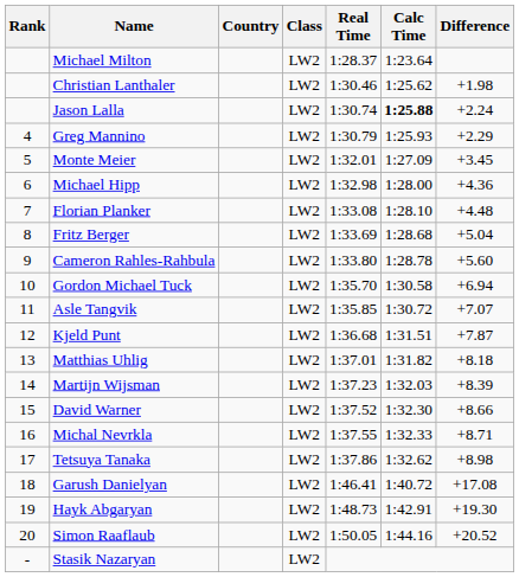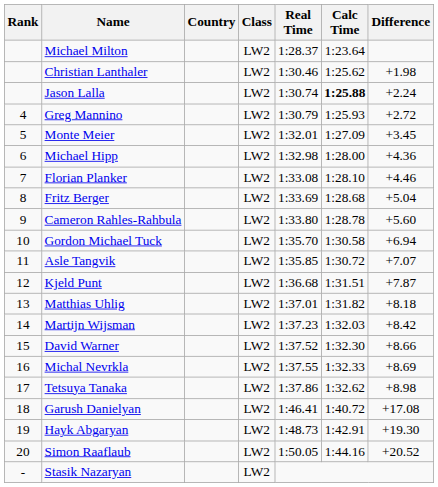Greg Mannino | Difference: +2.29 -> +2.72
Florian Planker | Difference: +4.48 -> +4.46
Martijn Wijsman | Difference: +8.39 -> +8.42
Michal Nevrkla | Difference: +8.71 -> +8.69
